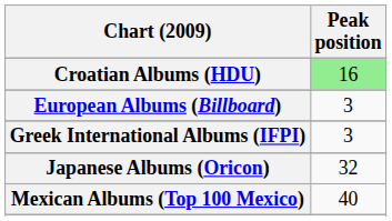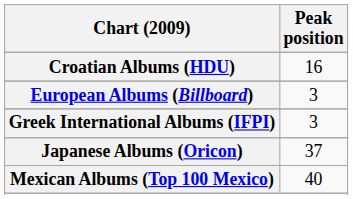Croatian Albums (HDU) | Peak position: lightgreen background -> no background
Japanese Albums (Oricon) | Peak position: 32 -> 37
